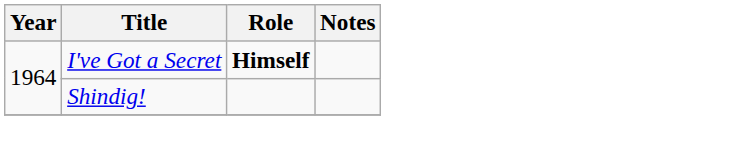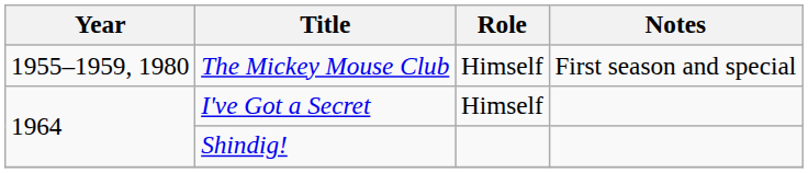+ row: 1955–1959, 1980 | The Mickey Mouse Club | Himself | First season and special
I've Got a Secret | Role: bold -> normal
